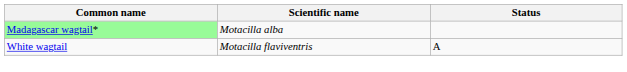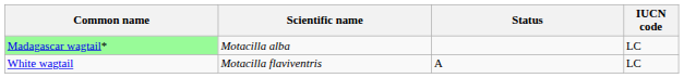+ column: IUCN code | LC | LC
